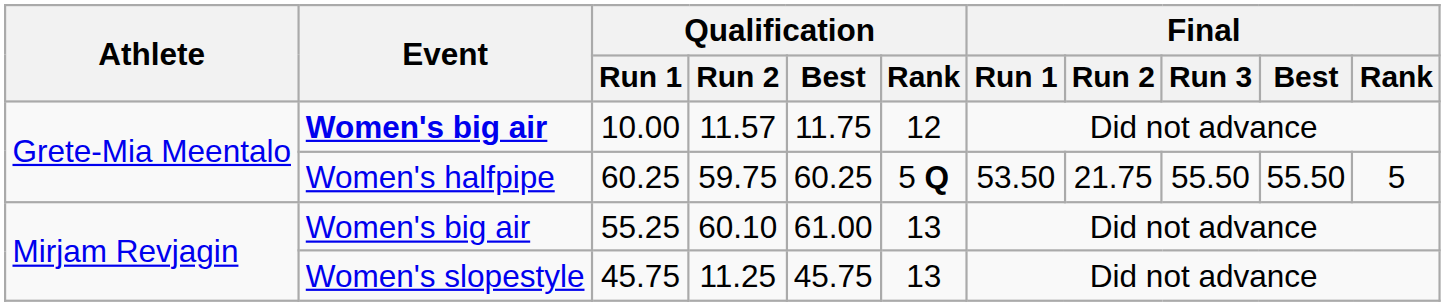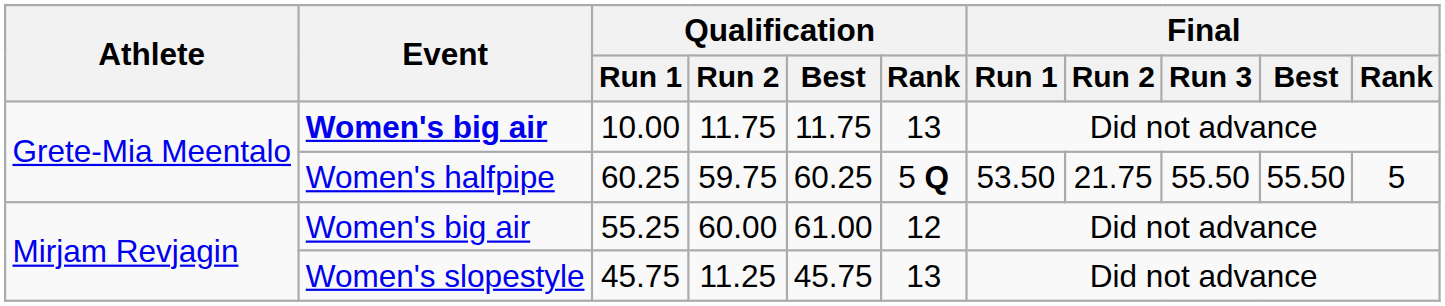10.00 | Qualification / Run 2: 11.57 -> 11.75
10.00 | Qualification / Rank: 12 -> 13
55.25 | Qualification / Run 2: 60.10 -> 60.00
55.25 | Qualification / Rank: 13 -> 12
